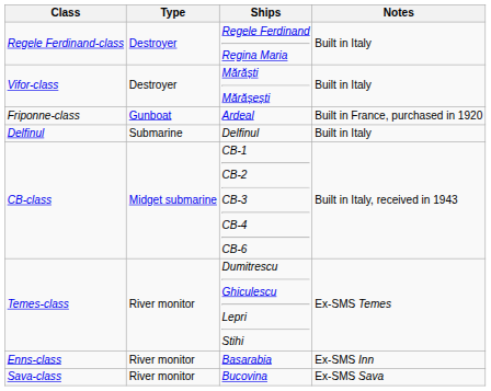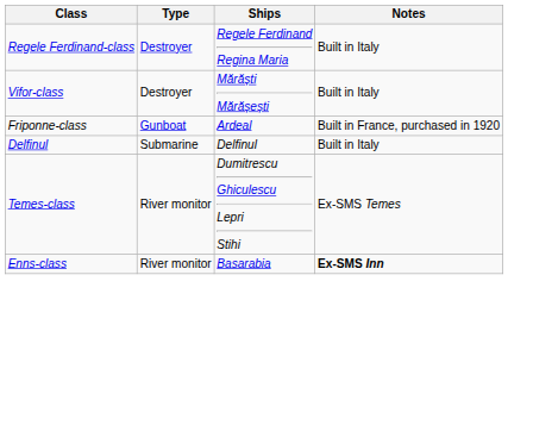- row: CB-class | Midget submarine | CB-1 CB-2 CB-3 CB-4 CB-6 | Built in Italy, received in 1943
Enns-class | Notes: normal -> bold
- row: Sava-class | River monitor | Bucovina | Ex-SMS Sava
